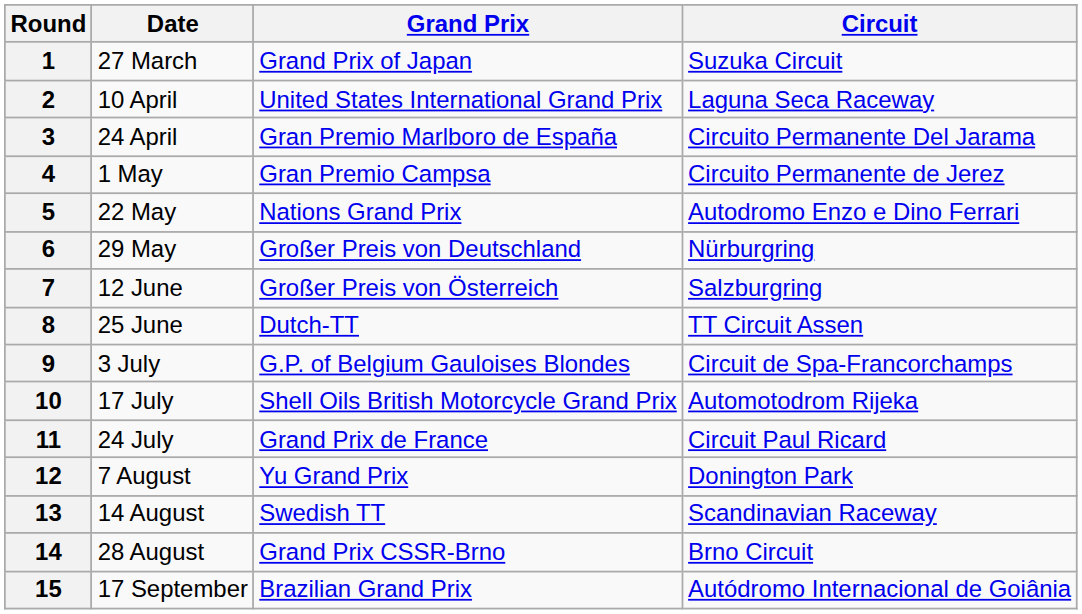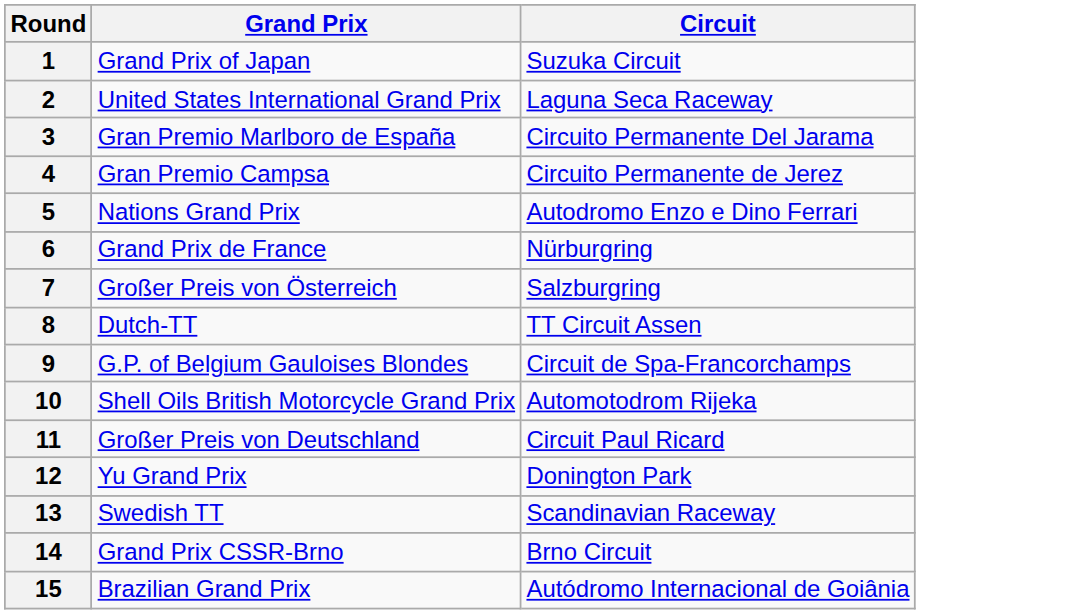- column: Date | 27 March | 10 April | 24 April | 1 May | 22 May | 29 May | 12 June | 25 June | 3 July | 17 July | 24 July | 7 August | 14 August | 28 August | 17 September
6 | Grand Prix: Großer Preis von Deutschland -> Grand Prix de France
11 | Grand Prix: Grand Prix de France -> Großer Preis von Deutschland
